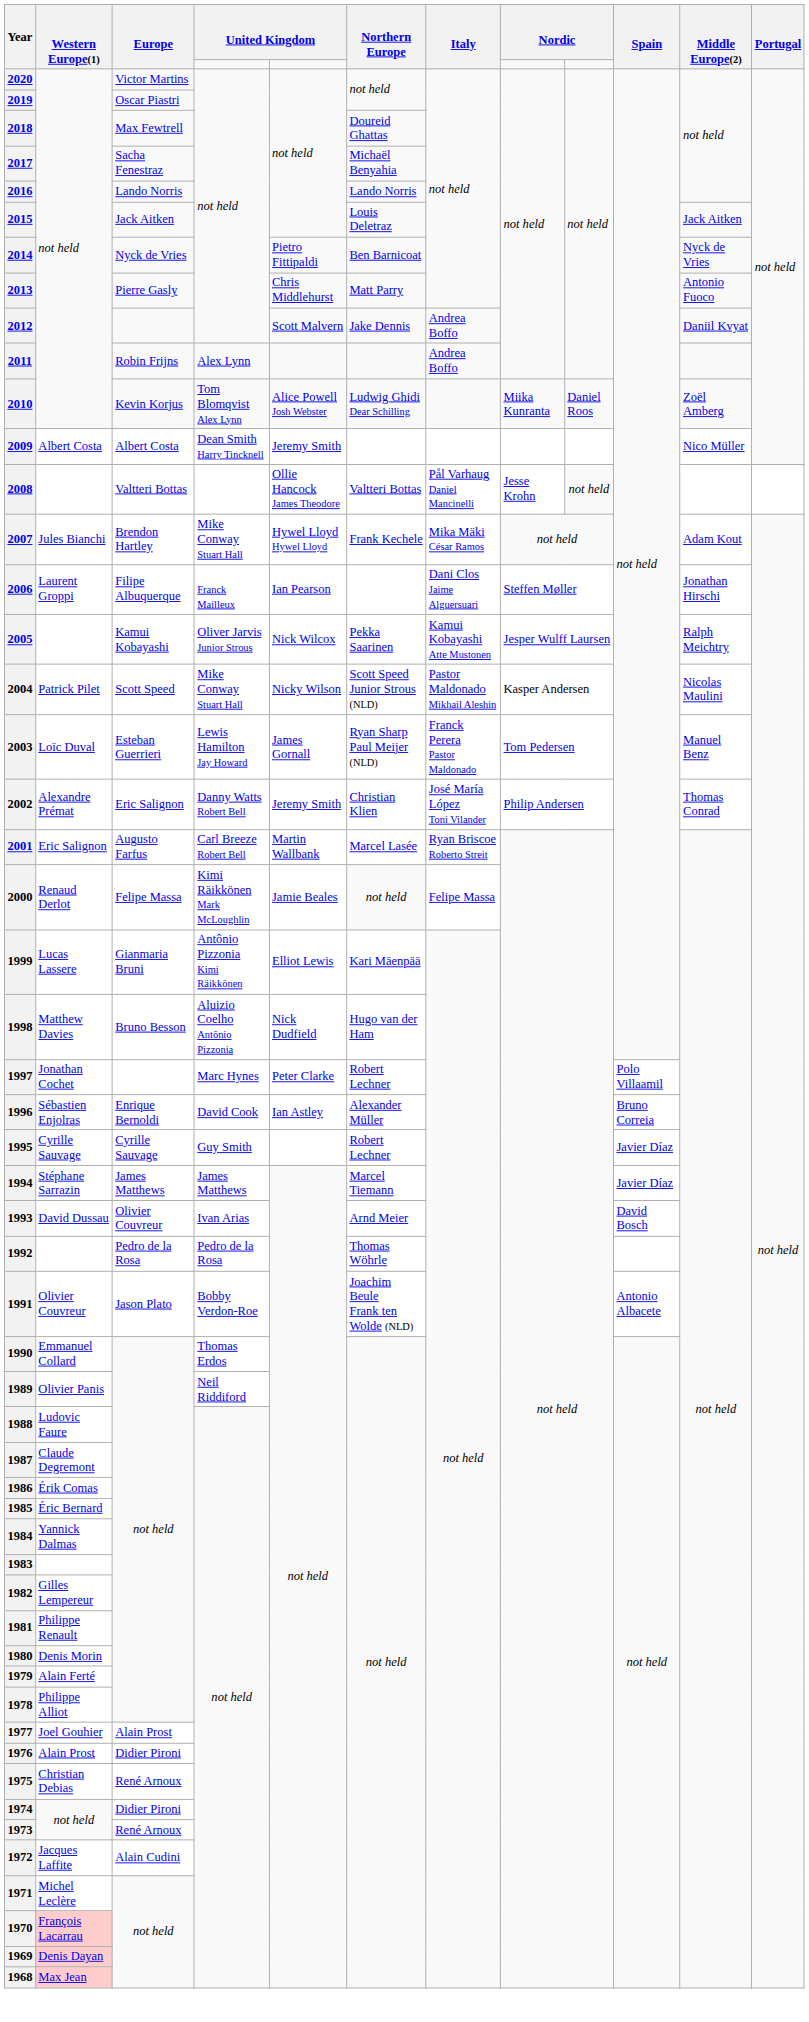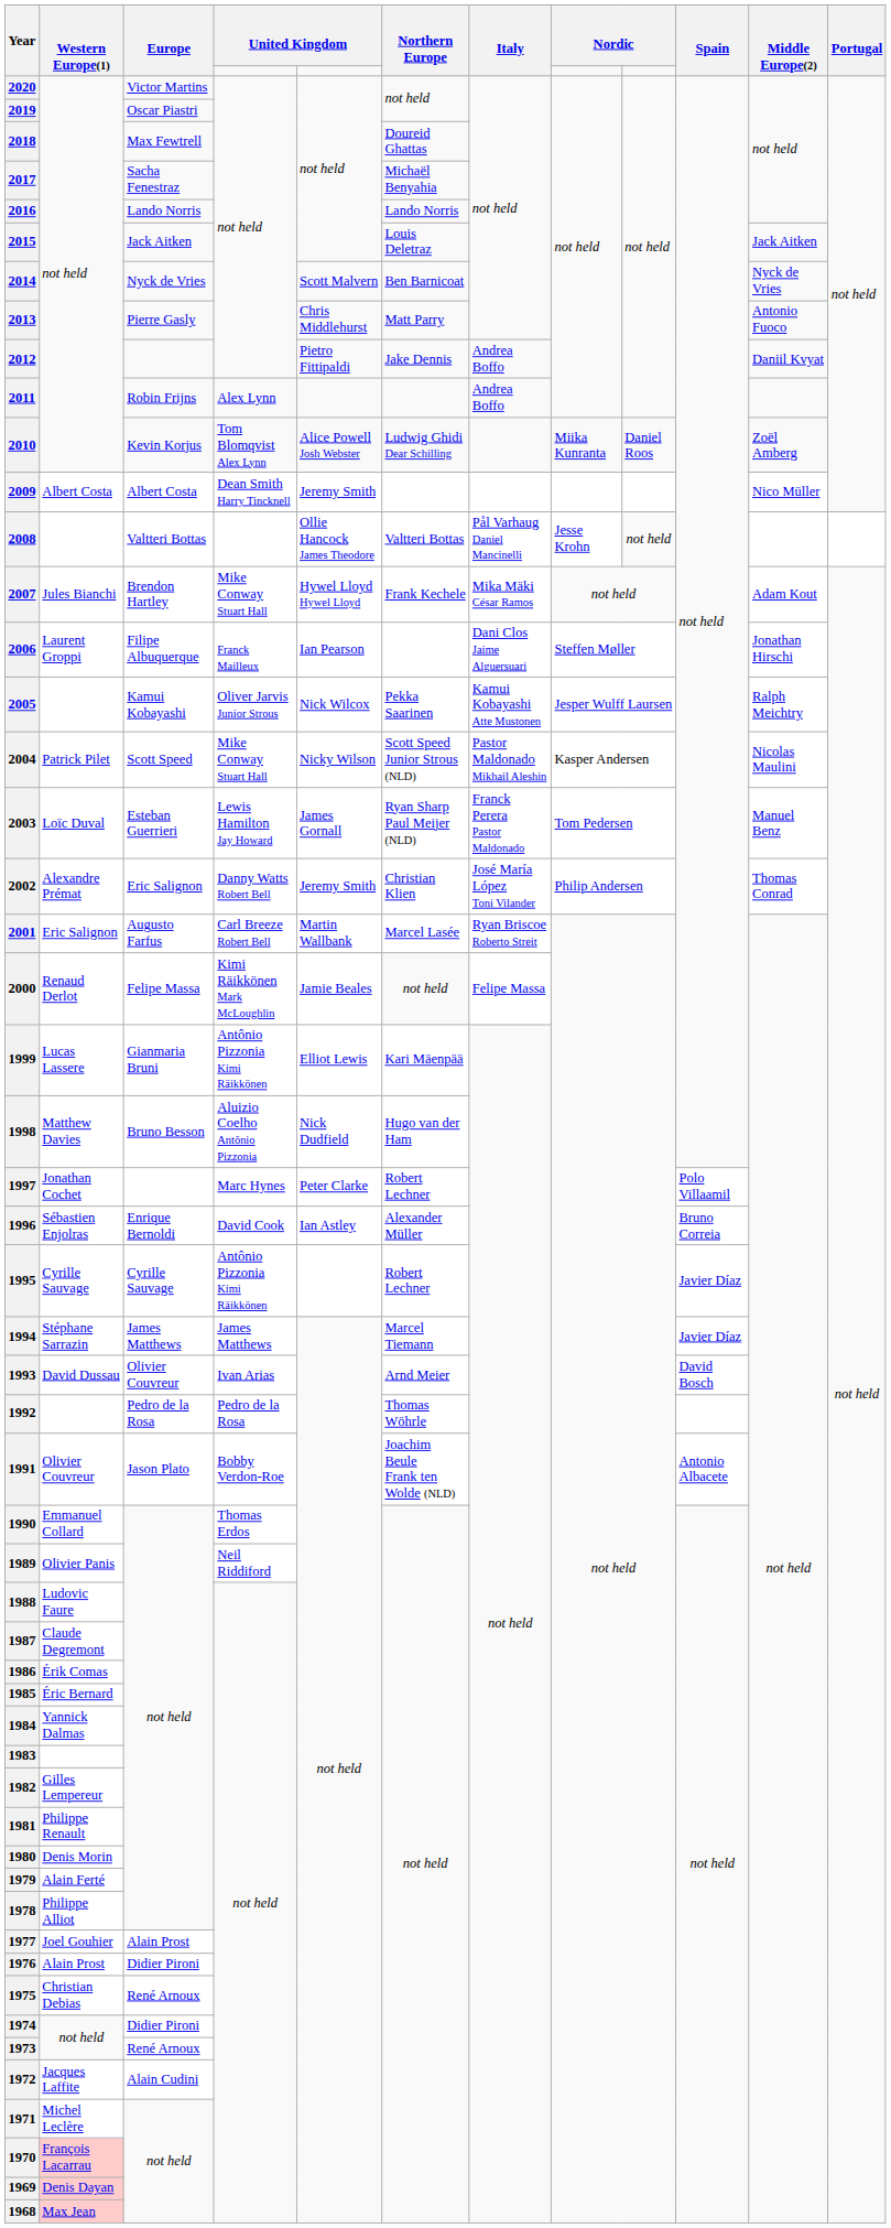2014 | column 5: Pietro Fittipaldi -> Scott Malvern
2012 | column 5: Scott Malvern -> Pietro Fittipaldi
1995 | column 4: Guy Smith -> Antônio Pizzonia Kimi Räikkönen
